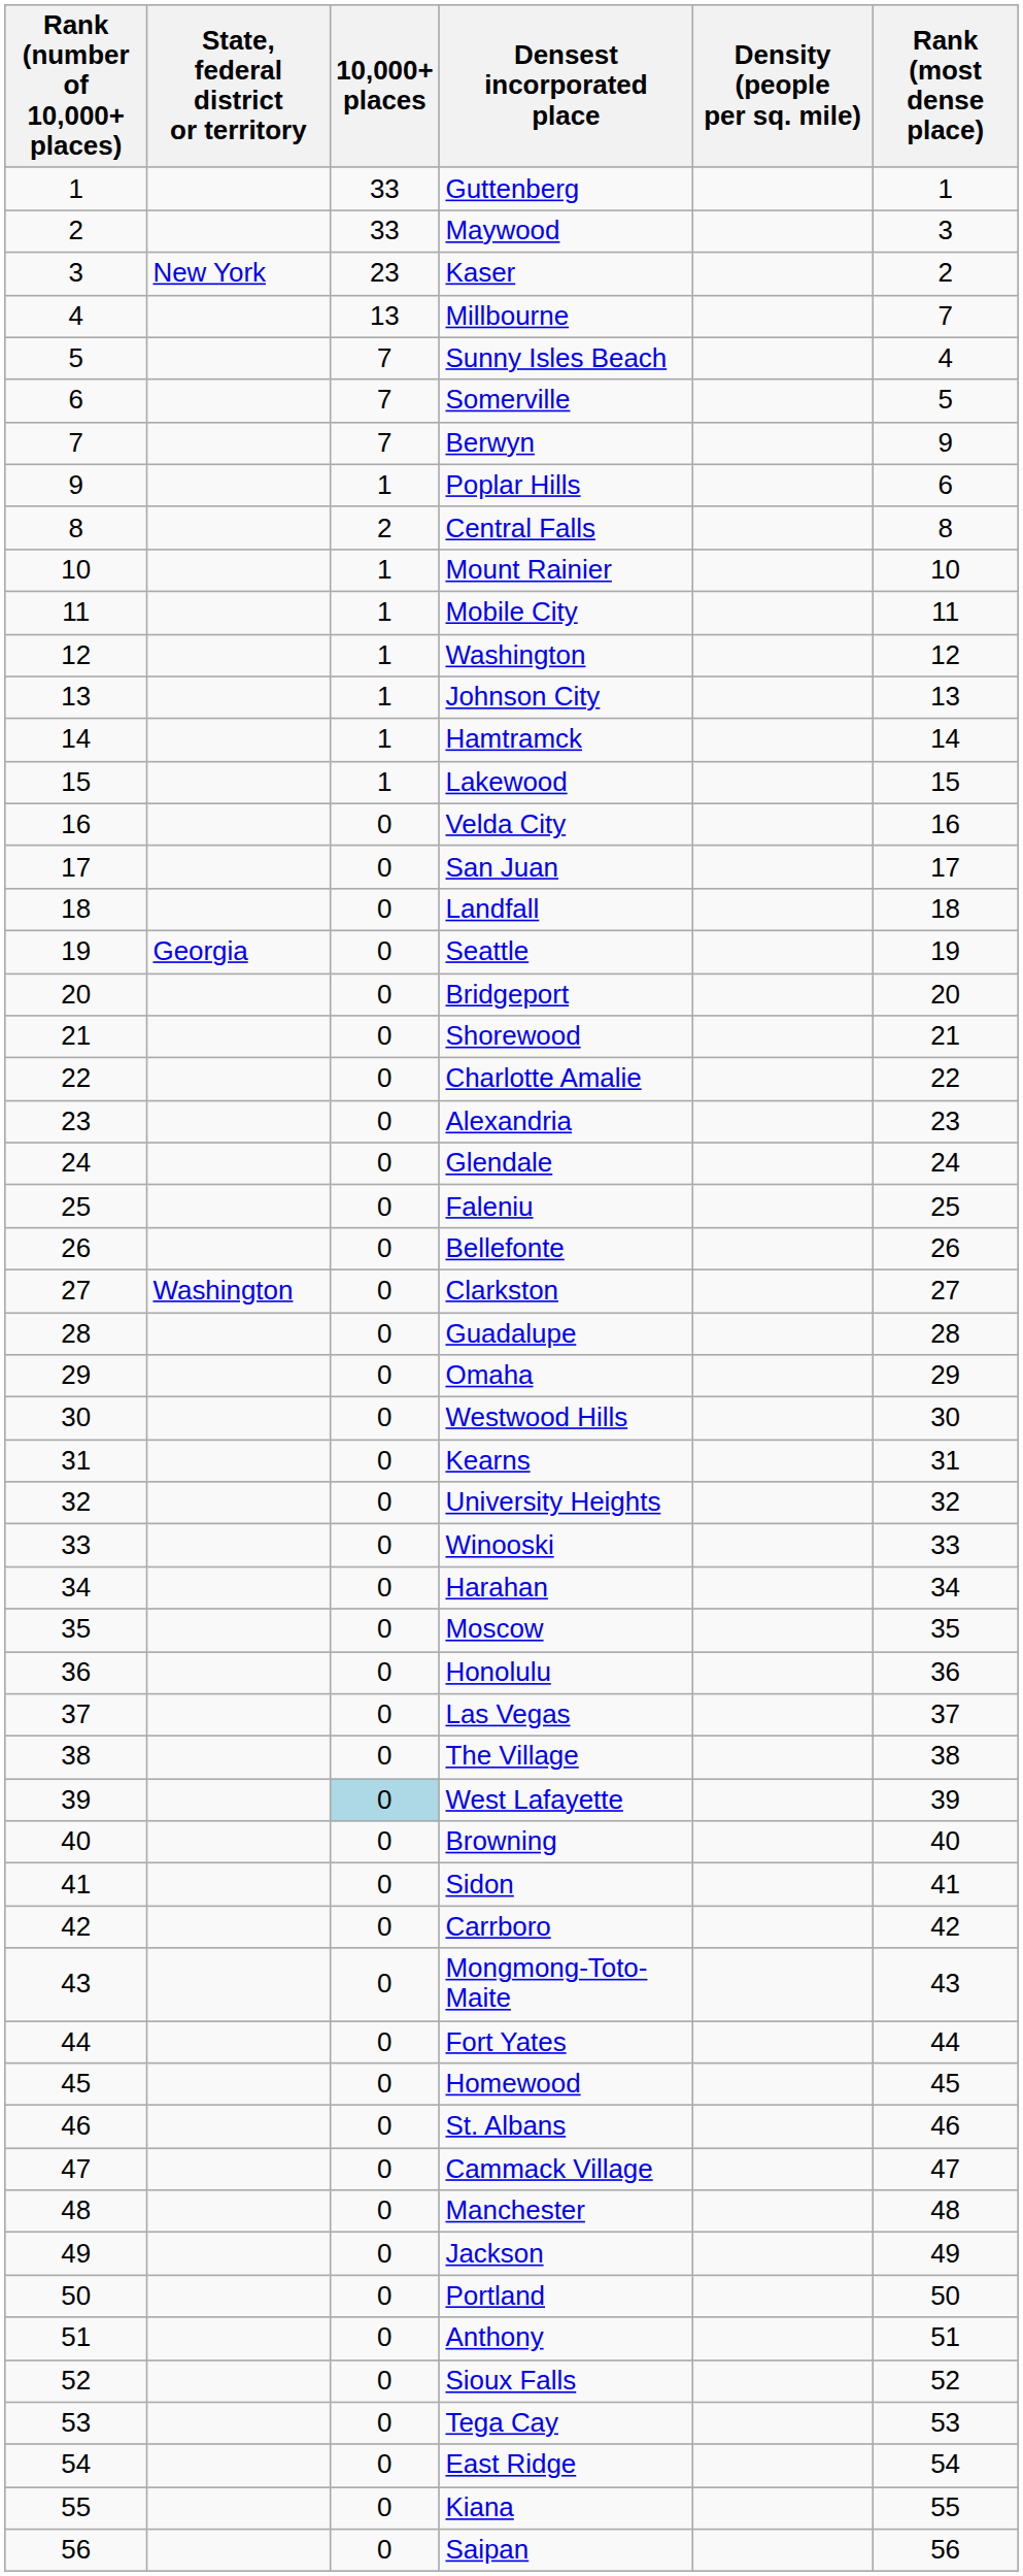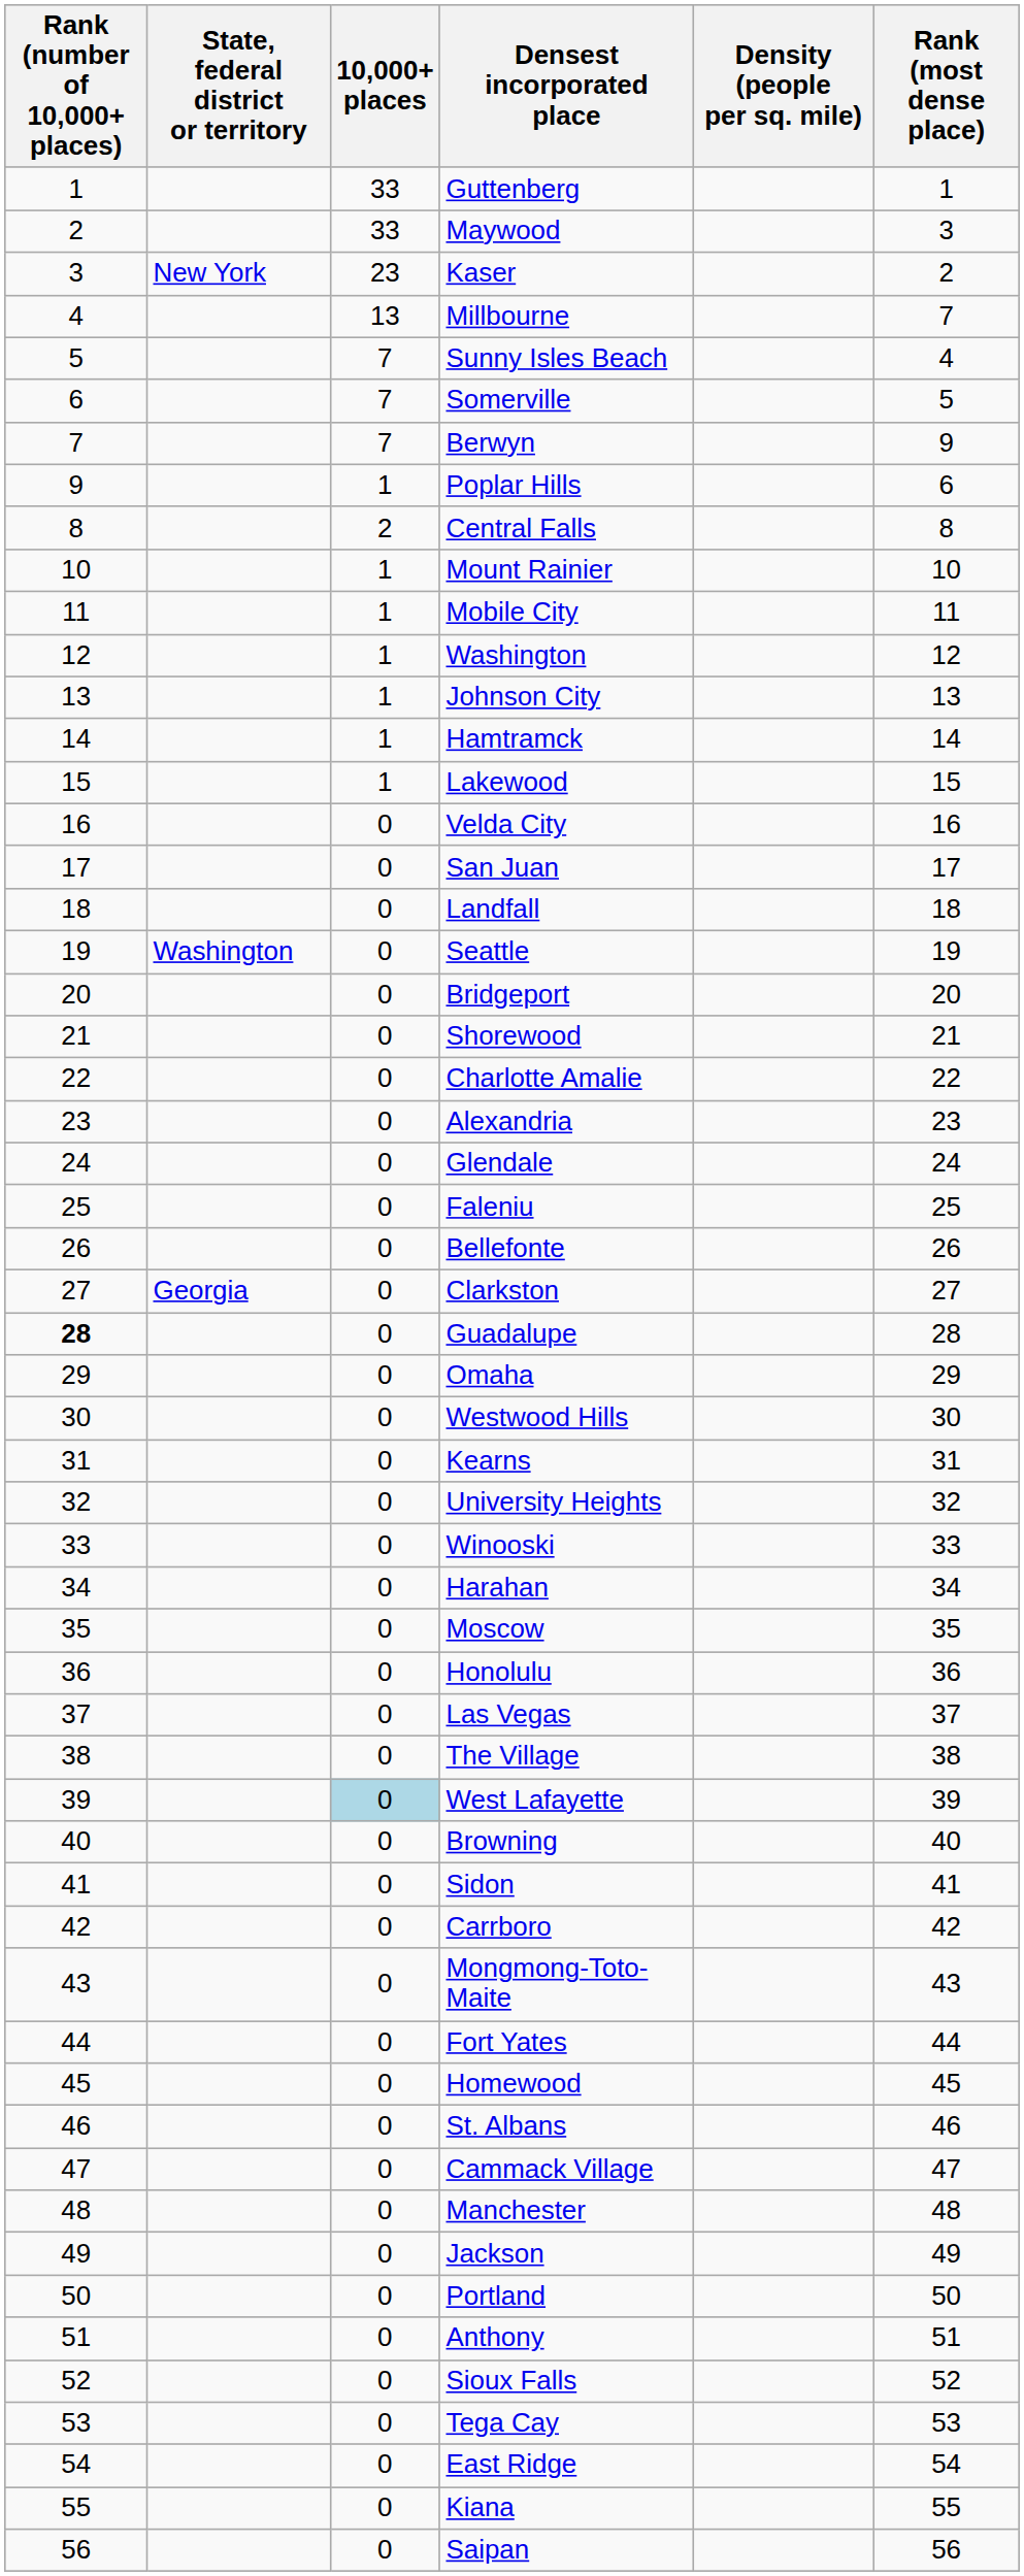Seattle | State, federal district or territory: Georgia -> Washington
Clarkston | State, federal district or territory: Washington -> Georgia
Guadalupe | Rank (number of 10,000+ places): normal -> bold
